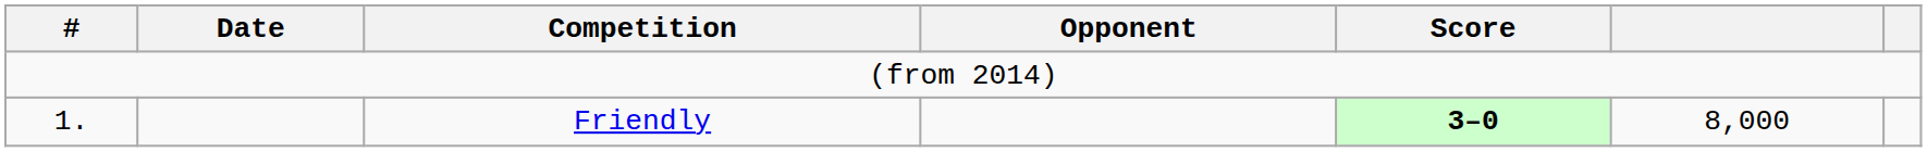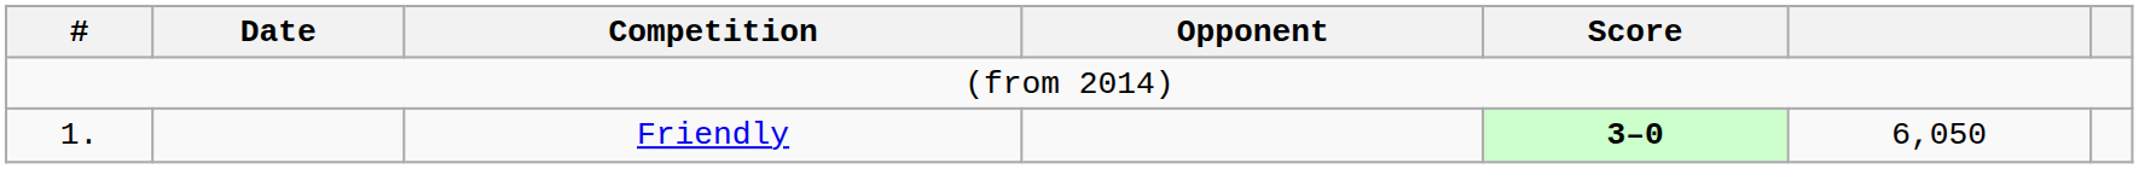1. | column 6: 8,000 -> 6,050
